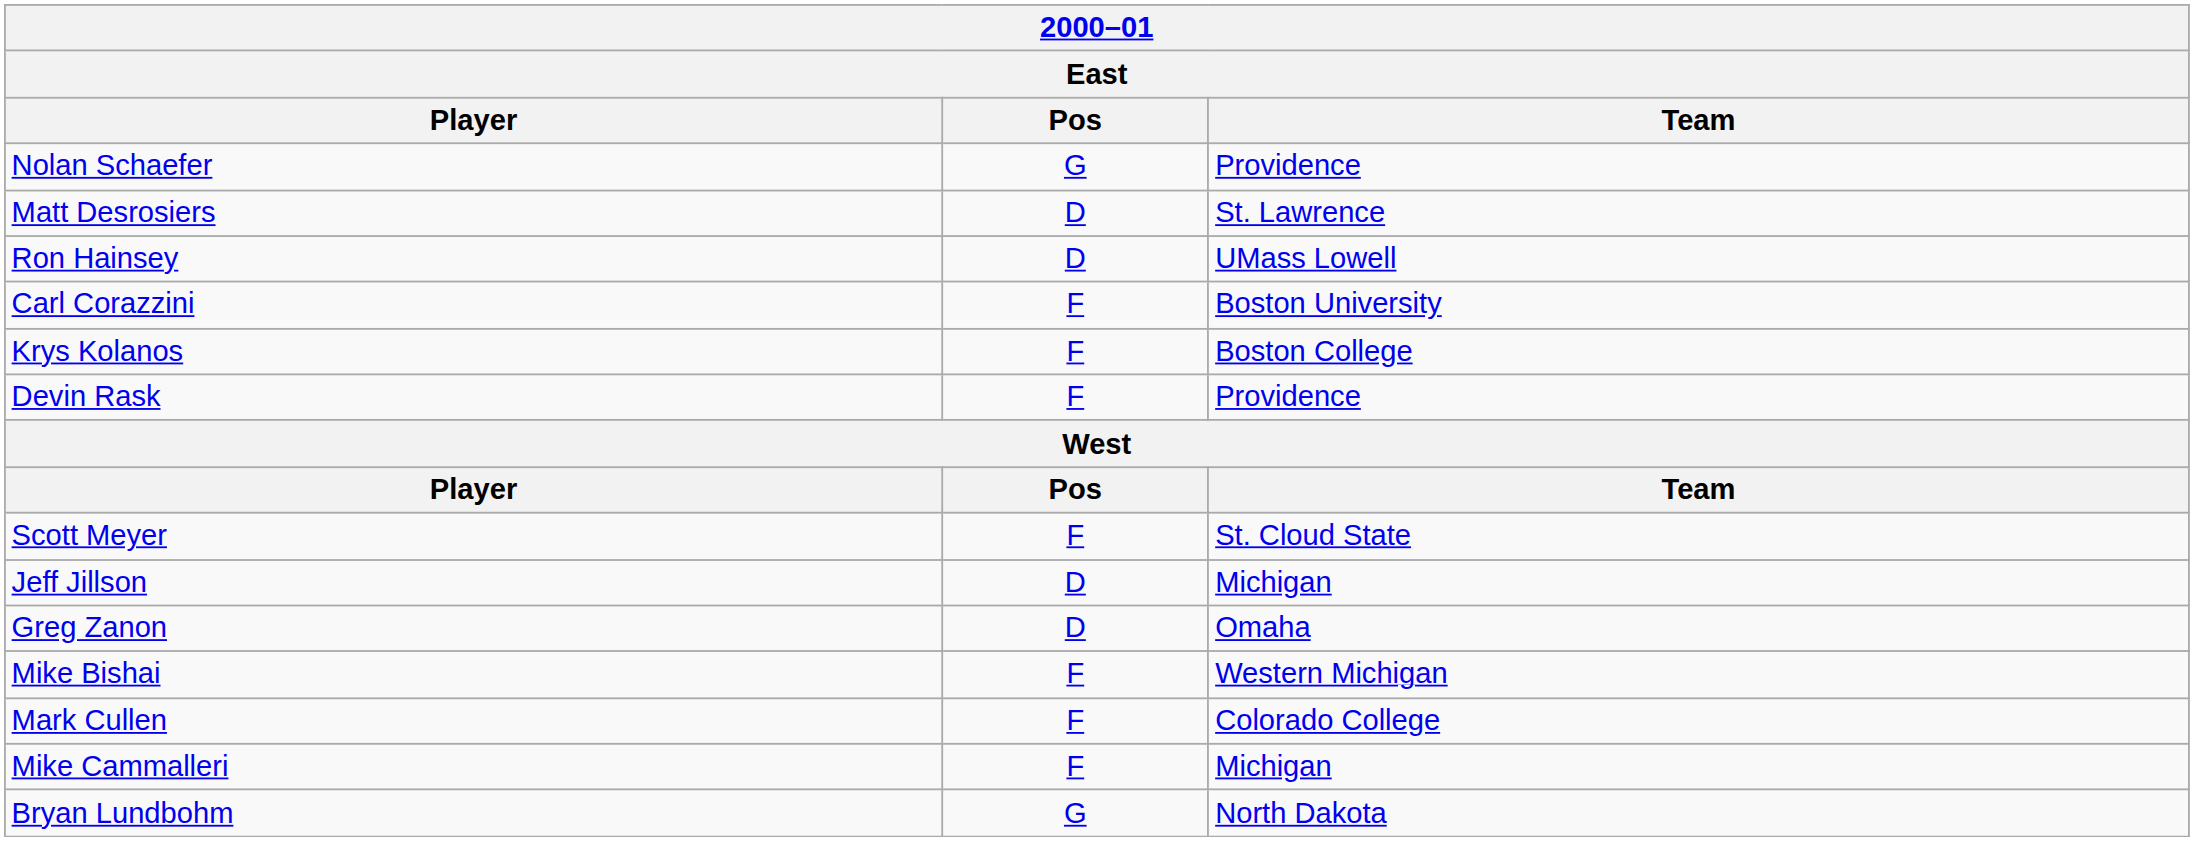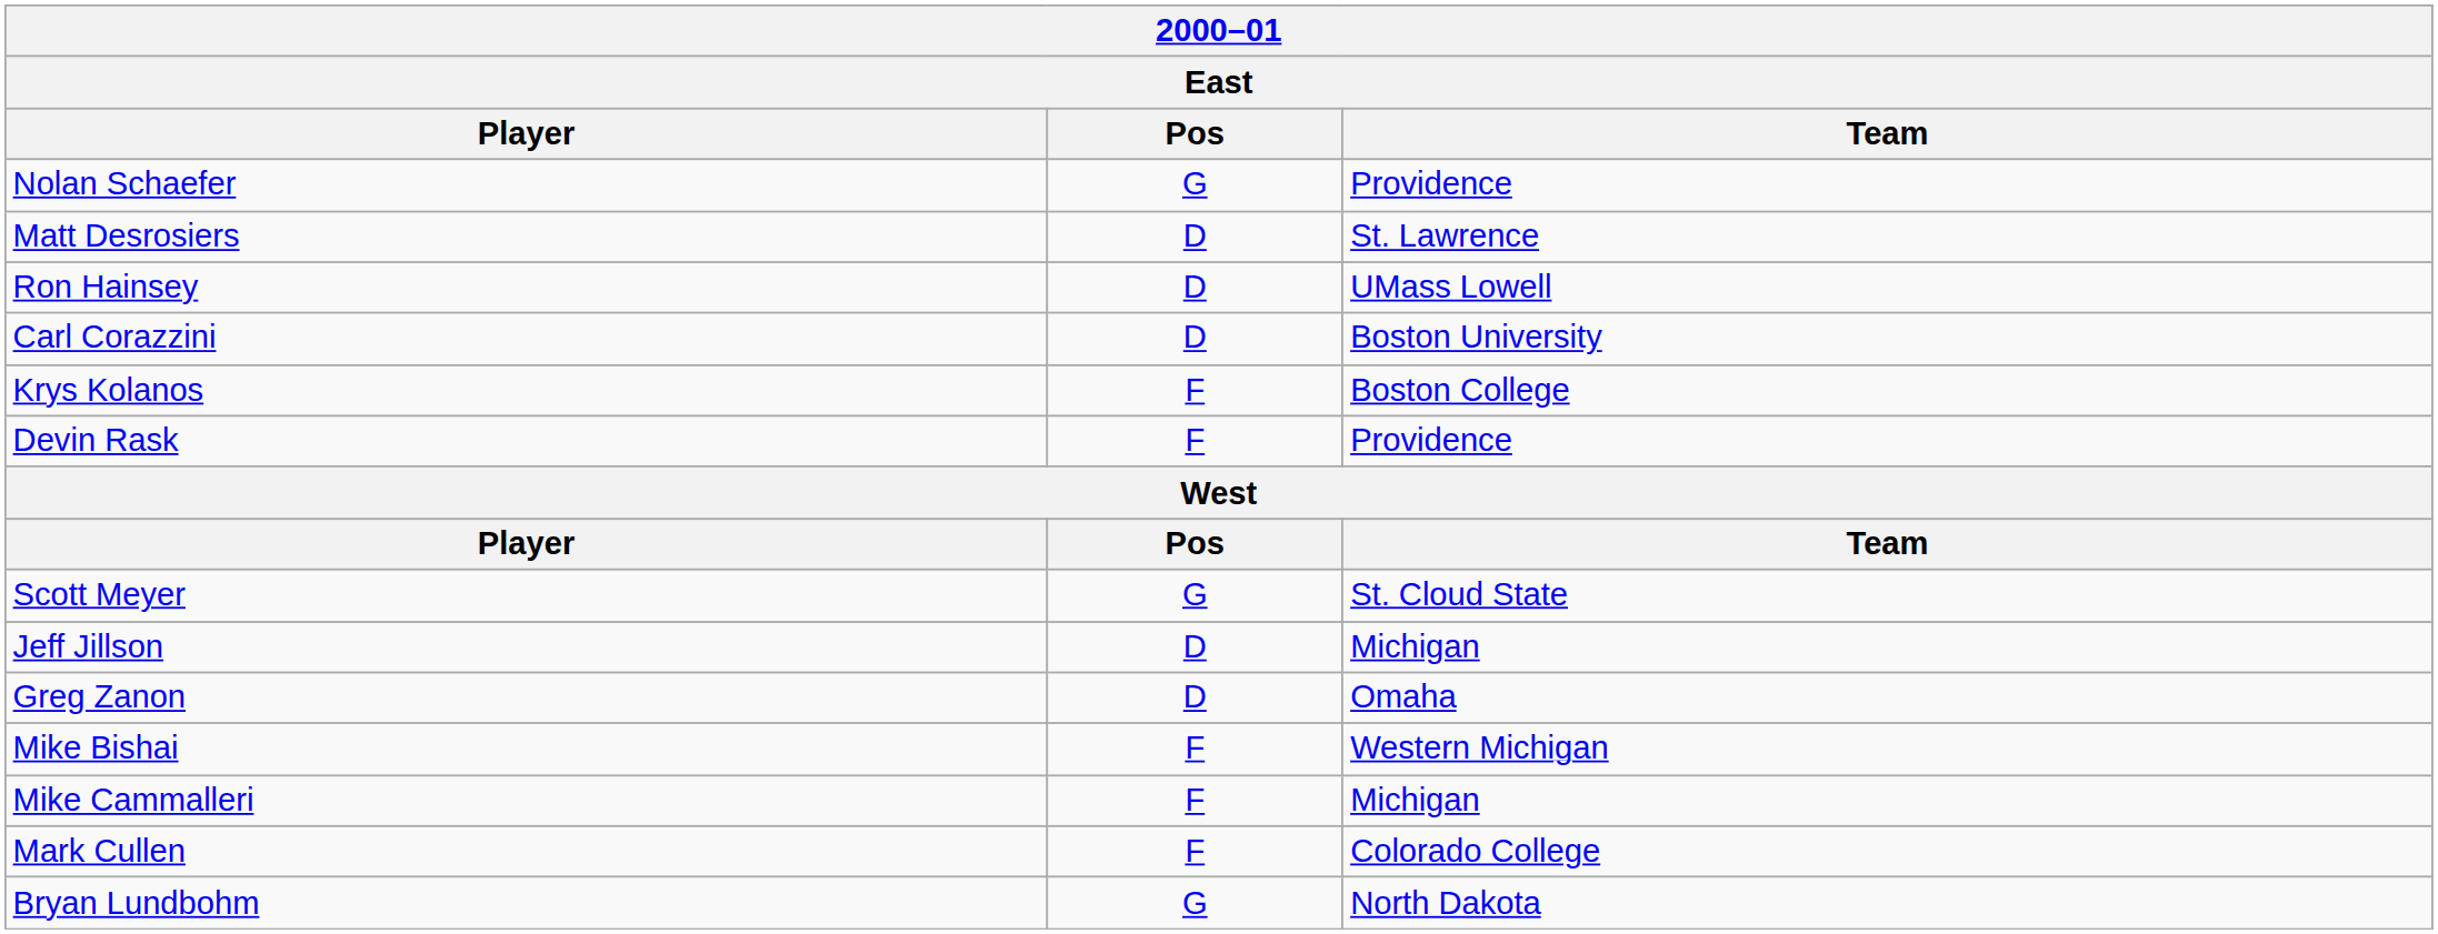Carl Corazzini | Pos: F -> D
Scott Meyer | Pos: F -> G
rows swapped: Mike Cammalleri <-> Mark Cullen
